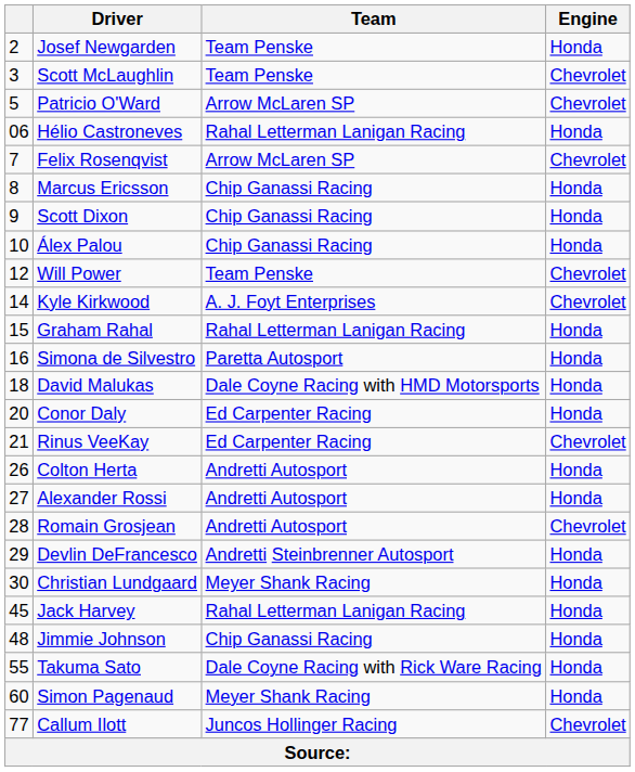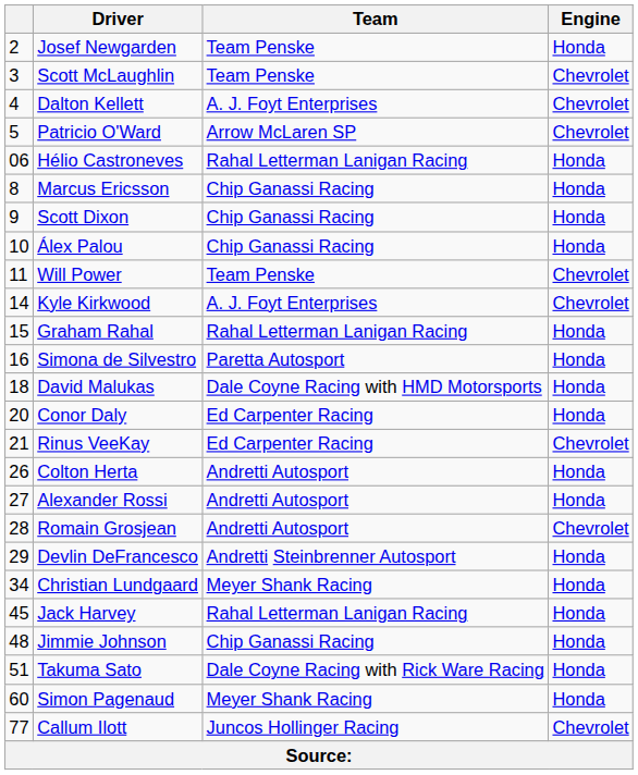+ row: 4 | Dalton Kellett | A. J. Foyt Enterprises | Chevrolet
- row: 7 | Felix Rosenqvist | Arrow McLaren SP | Chevrolet
Will Power | column 1: 12 -> 11
Christian Lundgaard | column 1: 30 -> 34
Takuma Sato | column 1: 55 -> 51
